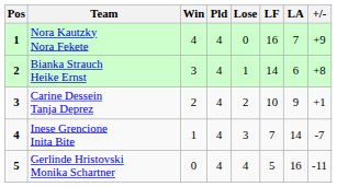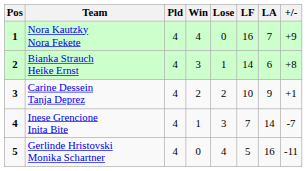columns swapped: Pld <-> Win
